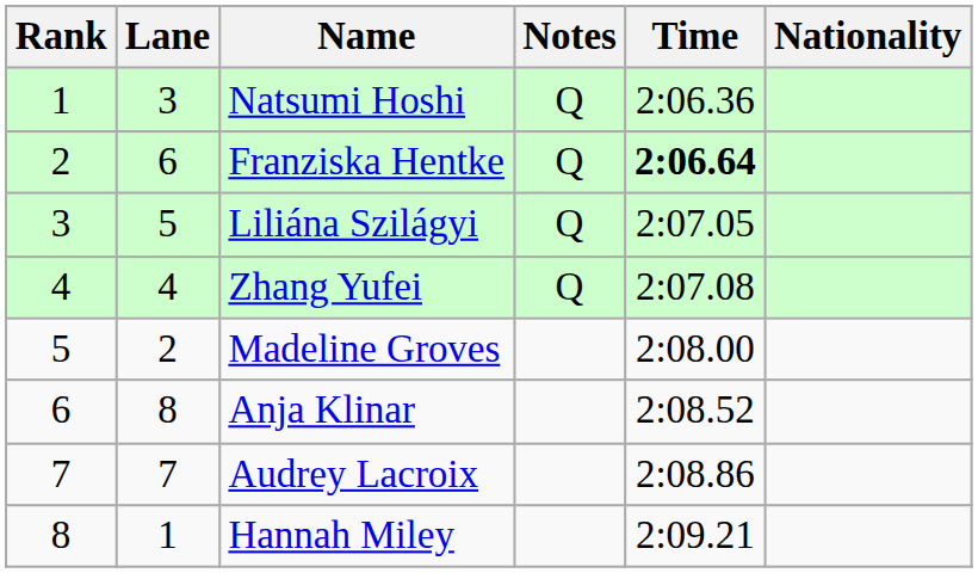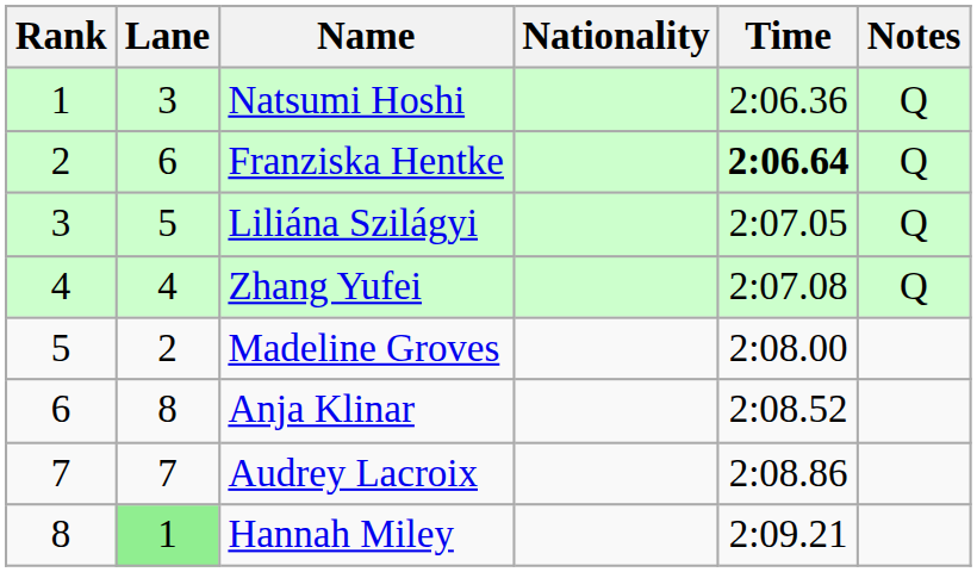columns swapped: Nationality <-> Notes
Hannah Miley | Lane: no background -> lightgreen background
